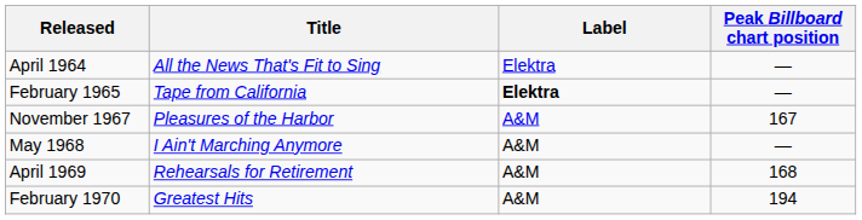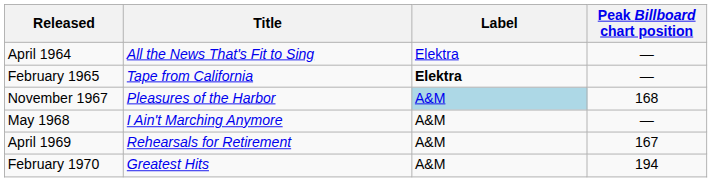November 1967 | Label: no background -> lightblue background
November 1967 | Peak Billboard chart position: 167 -> 168
April 1969 | Peak Billboard chart position: 168 -> 167
